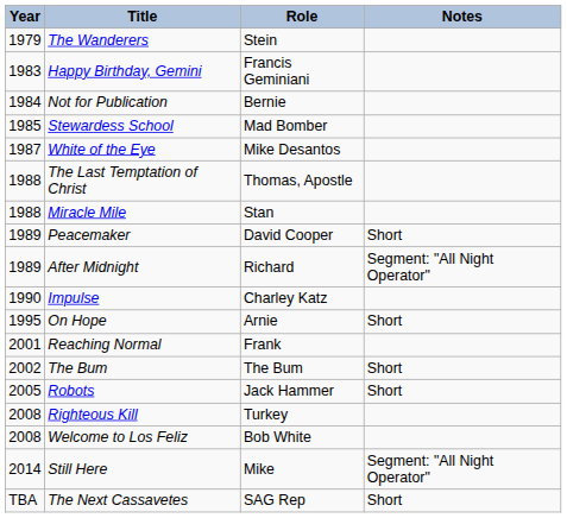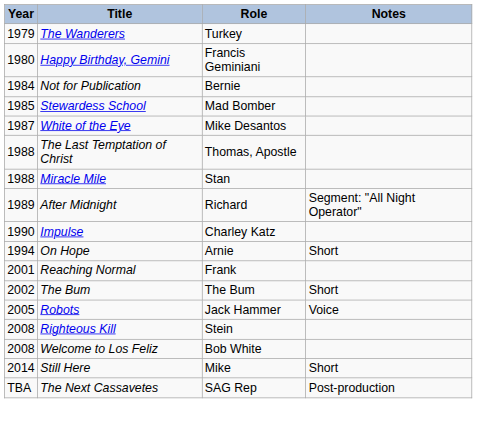The Wanderers | Role: Stein -> Turkey
Happy Birthday, Gemini | Year: 1983 -> 1980
- row: 1989 | Peacemaker | David Cooper | Short
On Hope | Year: 1995 -> 1994
Robots | Notes: Short -> Voice
Righteous Kill | Role: Turkey -> Stein
Still Here | Notes: Segment: "All Night Operator" -> Short
The Next Cassavetes | Notes: Short -> Post-production
